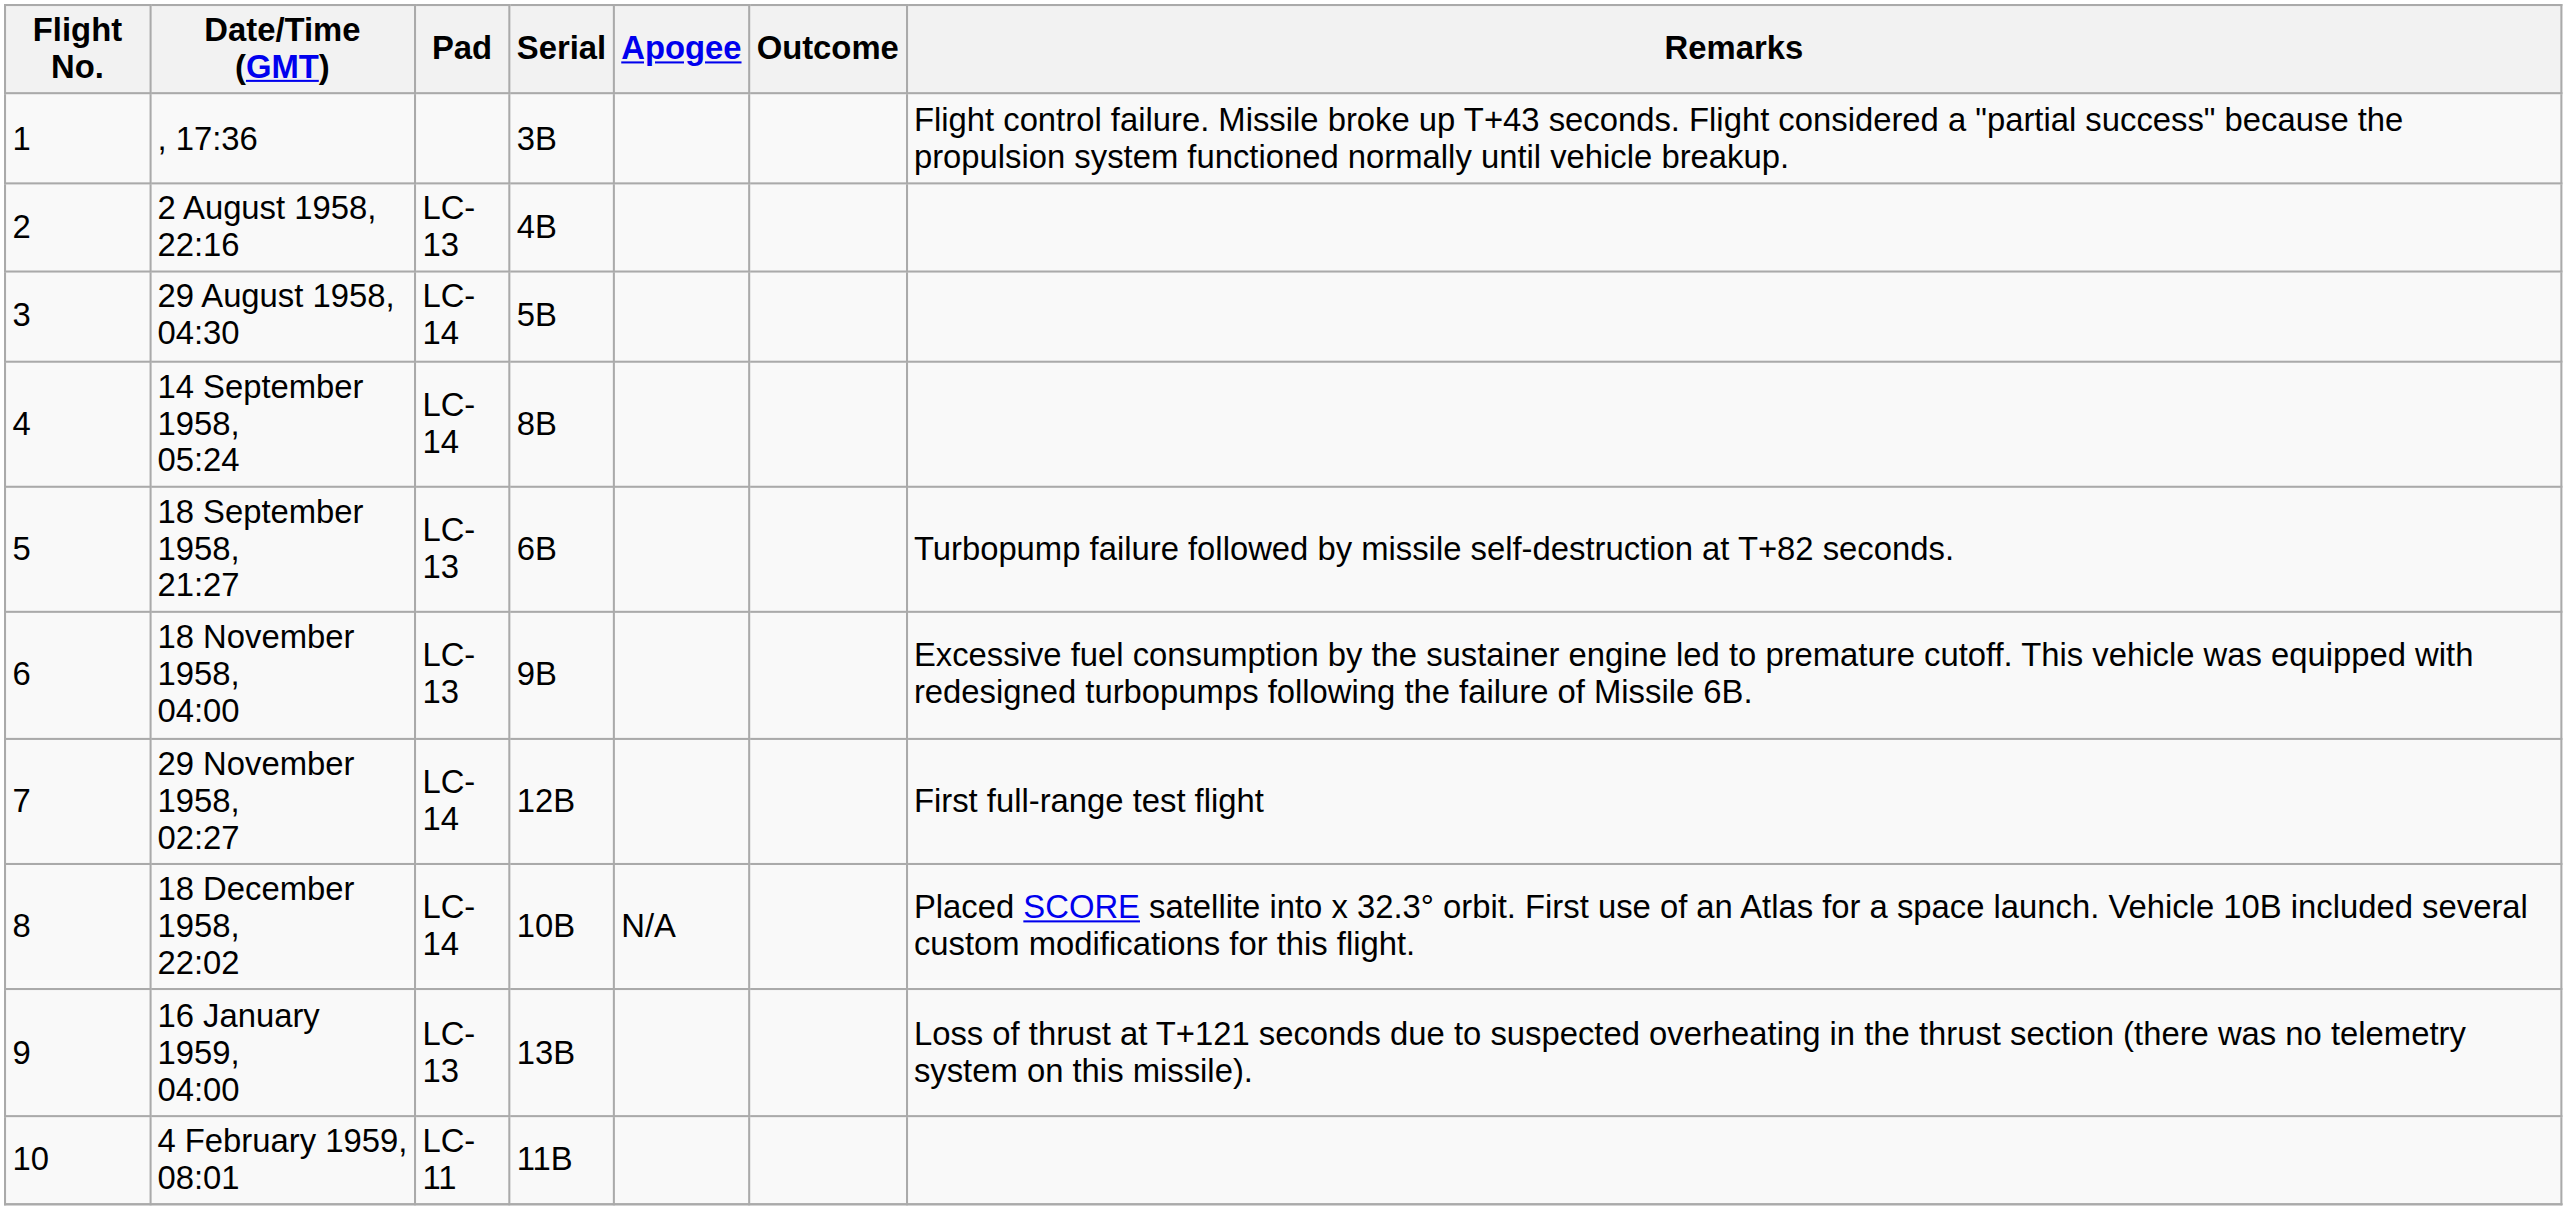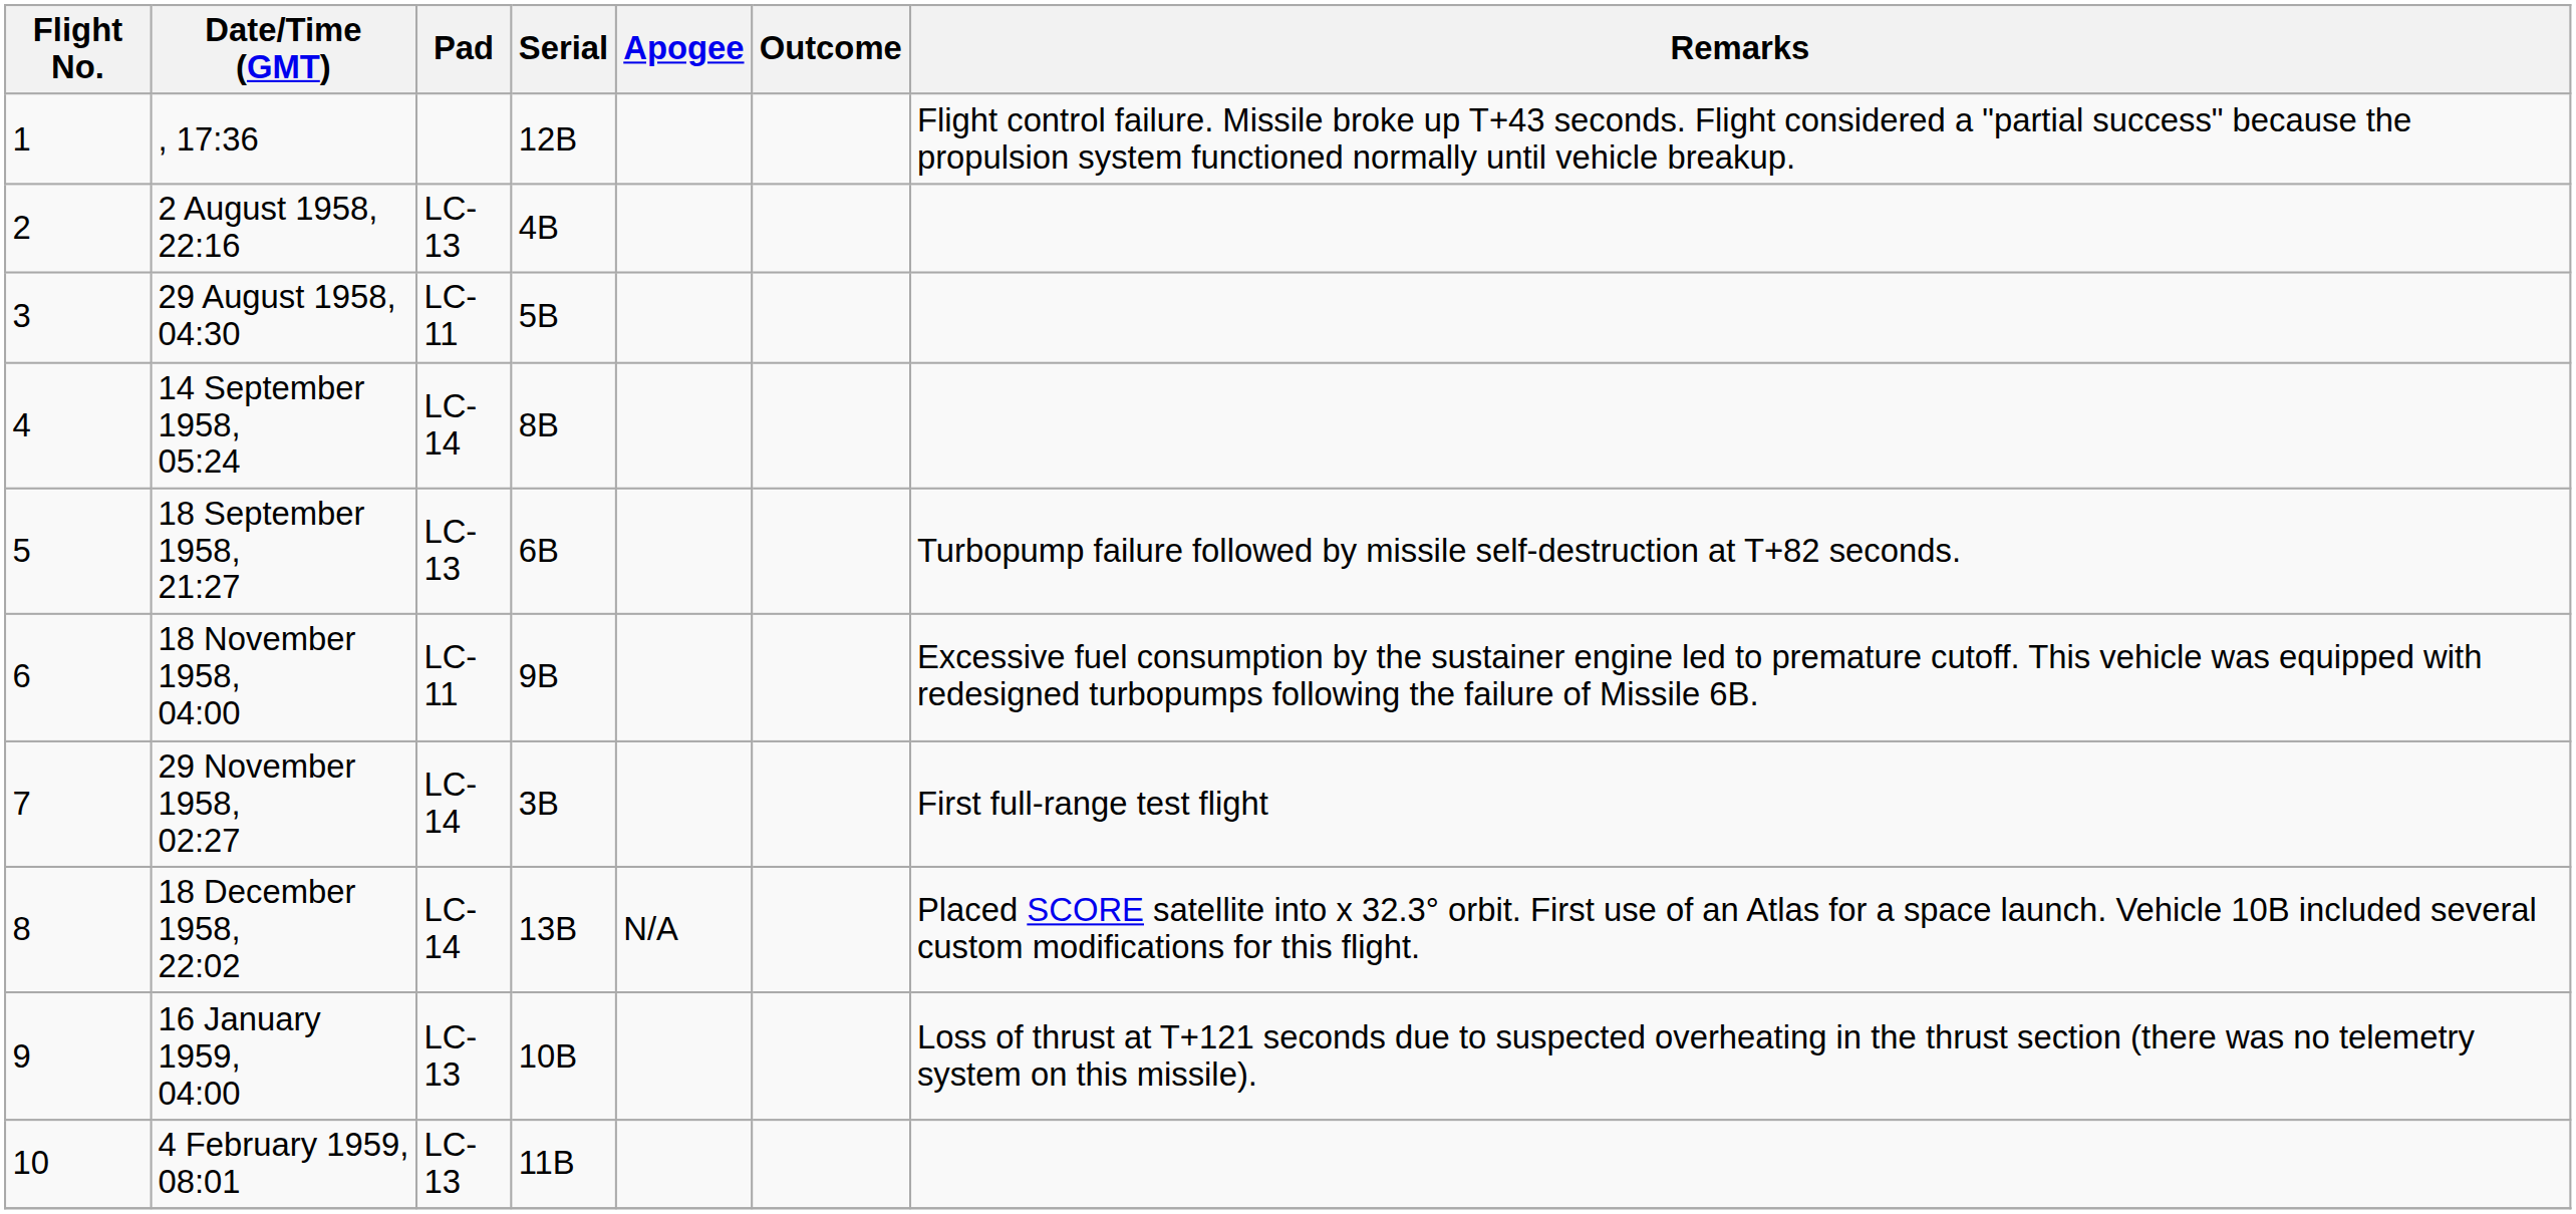, 17:36 | Serial: 3B -> 12B
29 August 1958, 04:30 | Pad: LC-14 -> LC-11
18 November 1958, 04:00 | Pad: LC-13 -> LC-11
29 November 1958, 02:27 | Serial: 12B -> 3B
18 December 1958, 22:02 | Serial: 10B -> 13B
16 January 1959, 04:00 | Serial: 13B -> 10B
4 February 1959, 08:01 | Pad: LC-11 -> LC-13
